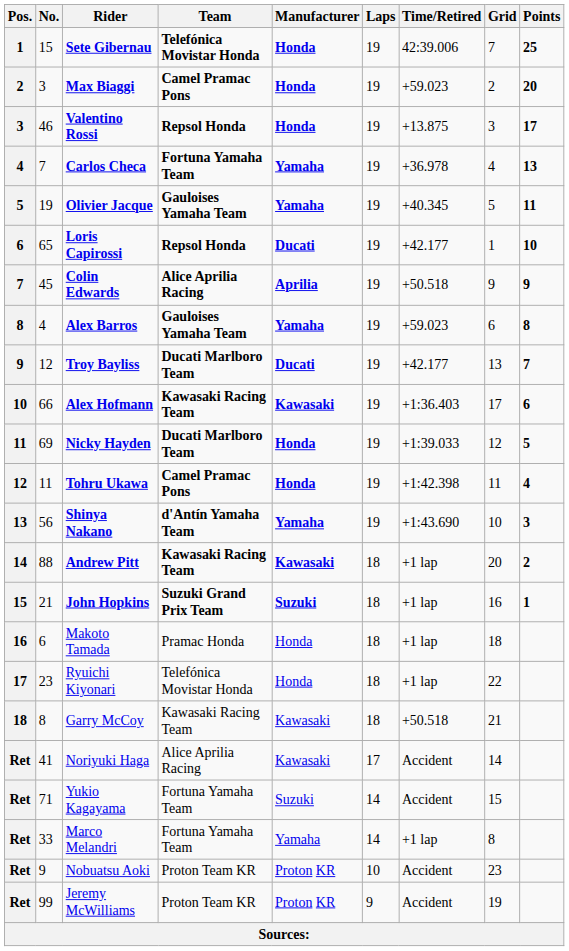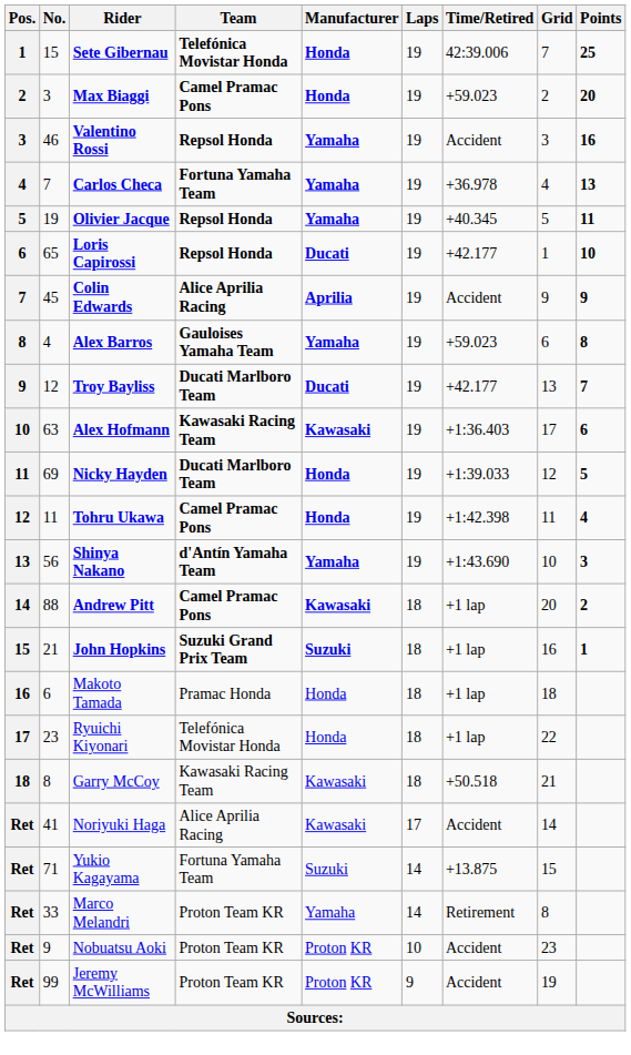Valentino Rossi | Manufacturer: Honda -> Yamaha
Valentino Rossi | Time/Retired: +13.875 -> Accident
Valentino Rossi | Points: 17 -> 16
Olivier Jacque | Team: Gauloises Yamaha Team -> Repsol Honda
Colin Edwards | Time/Retired: +50.518 -> Accident
Alex Hofmann | No.: 66 -> 63
Andrew Pitt | Team: Kawasaki Racing Team -> Camel Pramac Pons
Yukio Kagayama | Time/Retired: Accident -> +13.875
Marco Melandri | Team: Fortuna Yamaha Team -> Proton Team KR
Marco Melandri | Time/Retired: +1 lap -> Retirement
